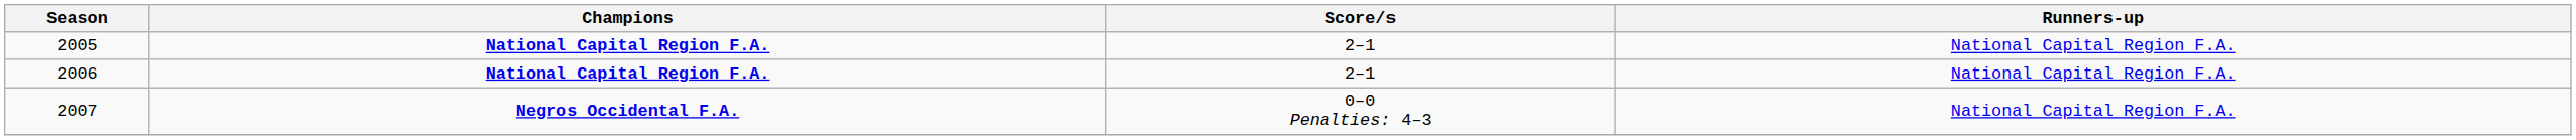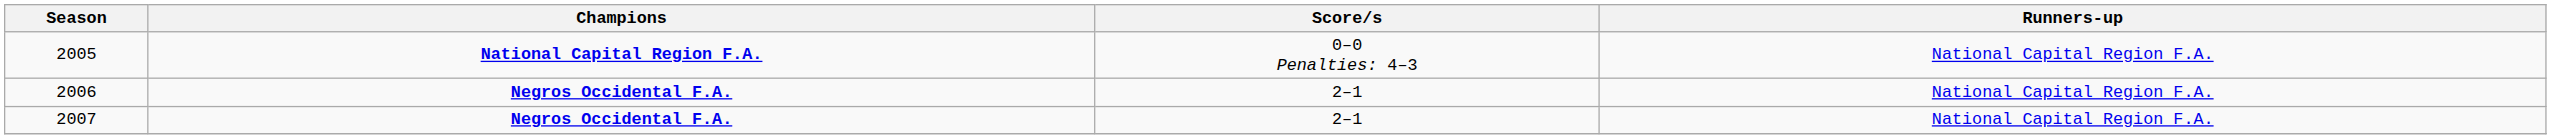2005 | Score/s: 2–1 -> 0–0 Penalties: 4–3
2006 | Champions: National Capital Region F.A. -> Negros Occidental F.A.
2007 | Score/s: 0–0 Penalties: 4–3 -> 2–1
